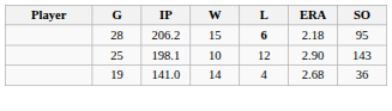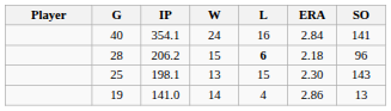+ row: 40 | 354.1 | 24 | 16 | 2.84 | 141
206.2 | SO: 95 -> 96
198.1 | W: 10 -> 13
198.1 | L: 12 -> 15
198.1 | ERA: 2.90 -> 2.30
141.0 | ERA: 2.68 -> 2.86
141.0 | SO: 36 -> 13
